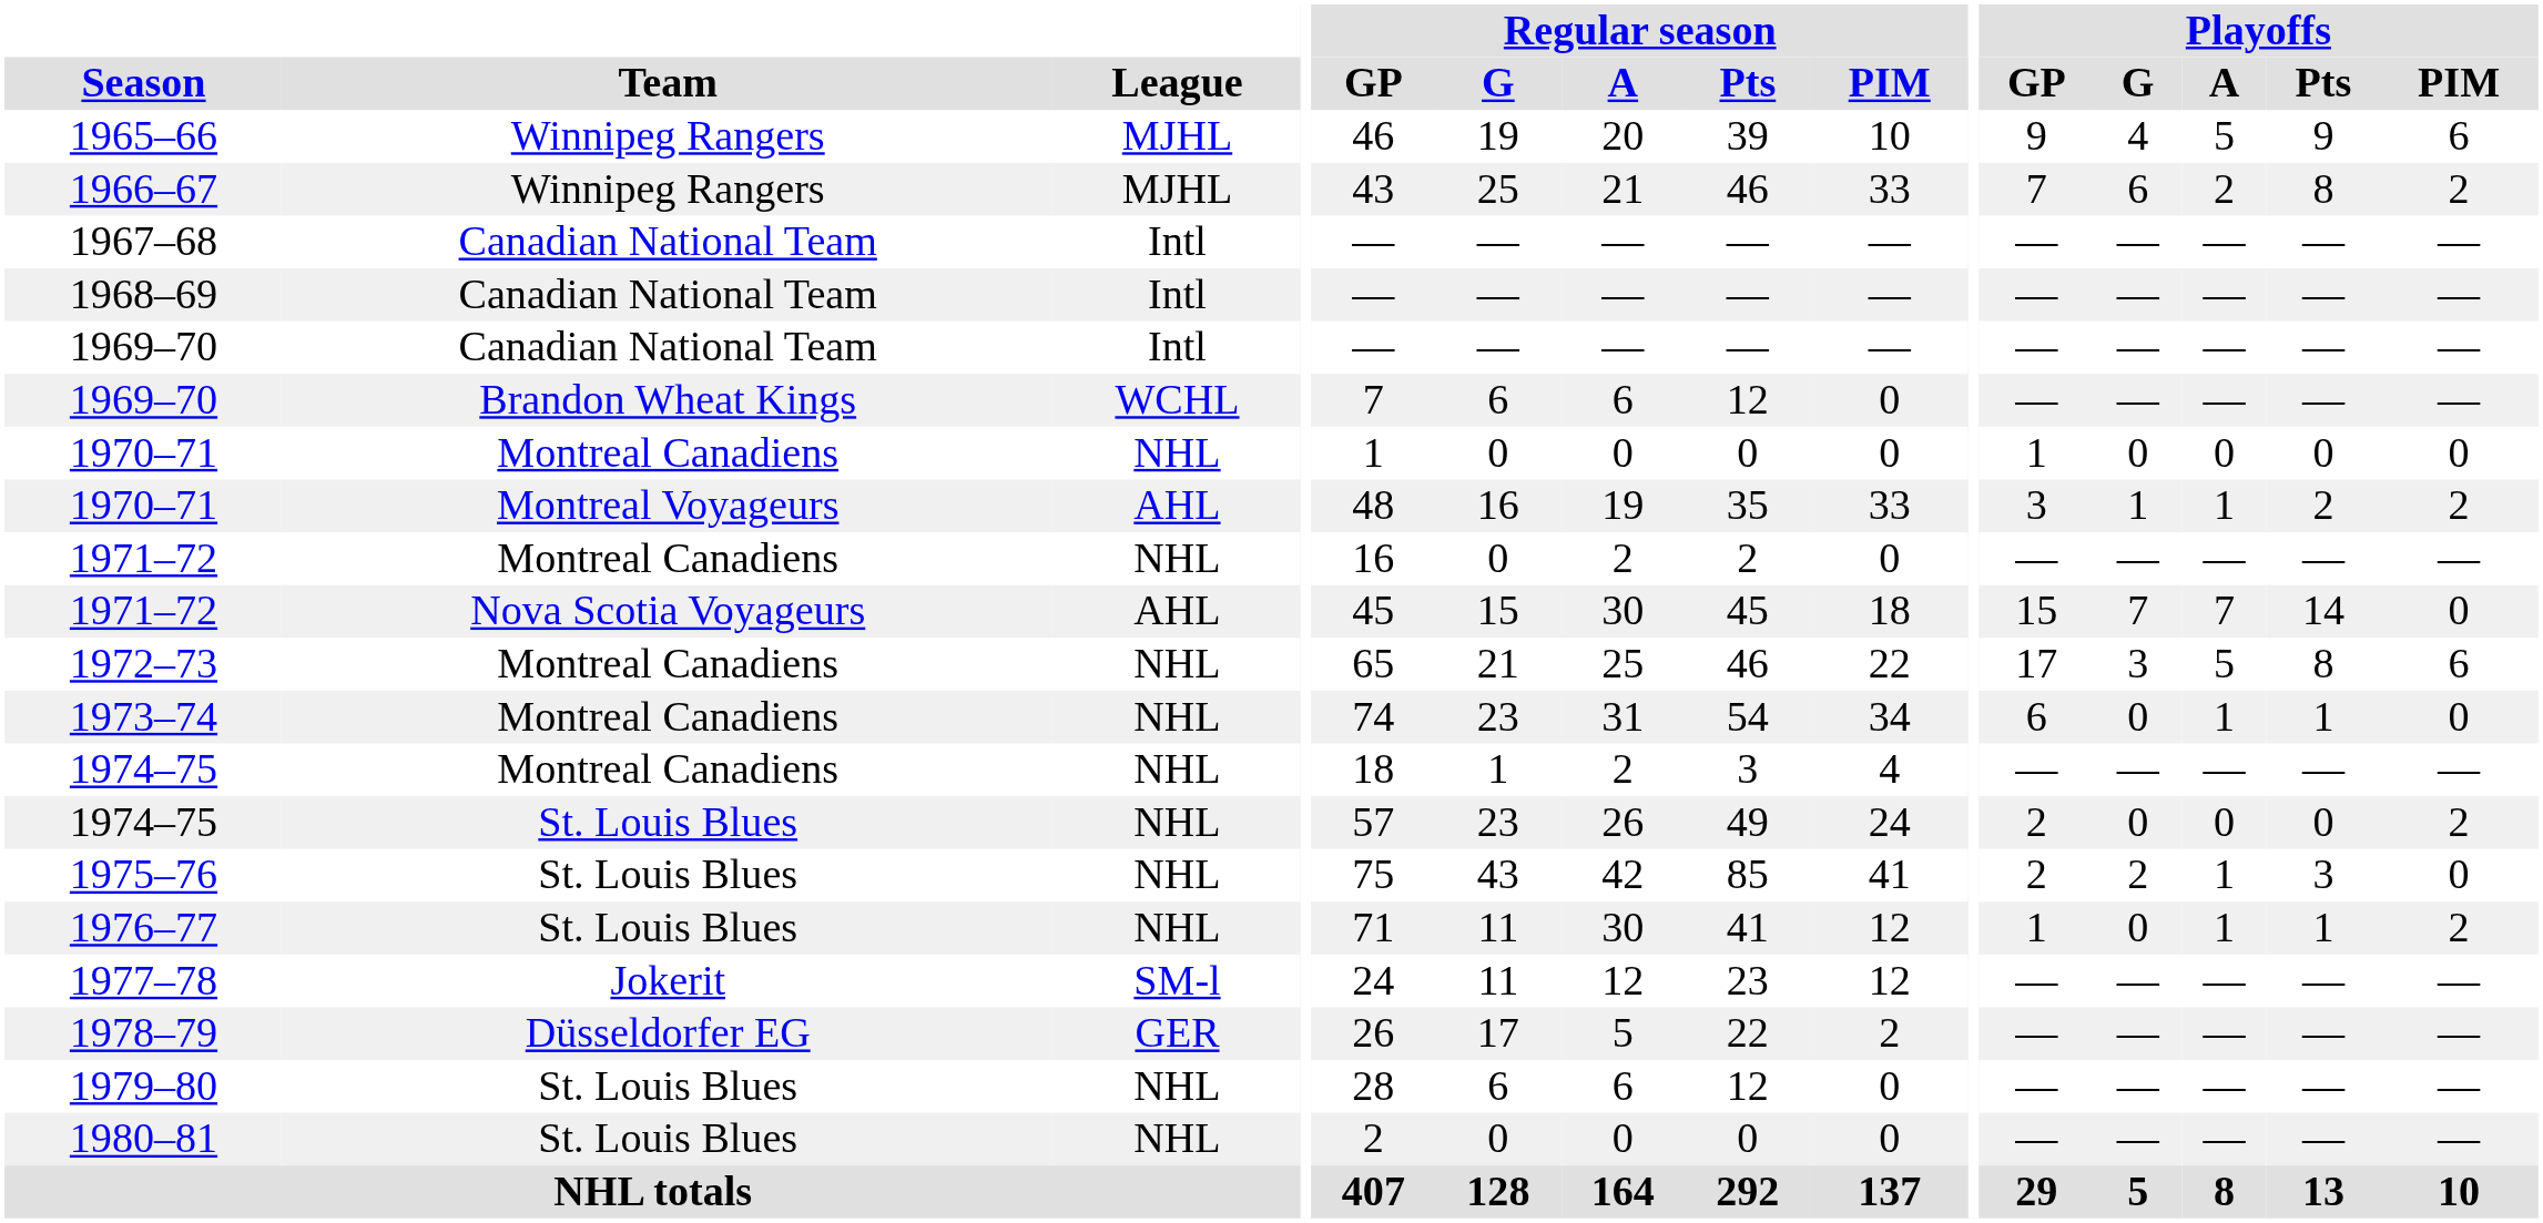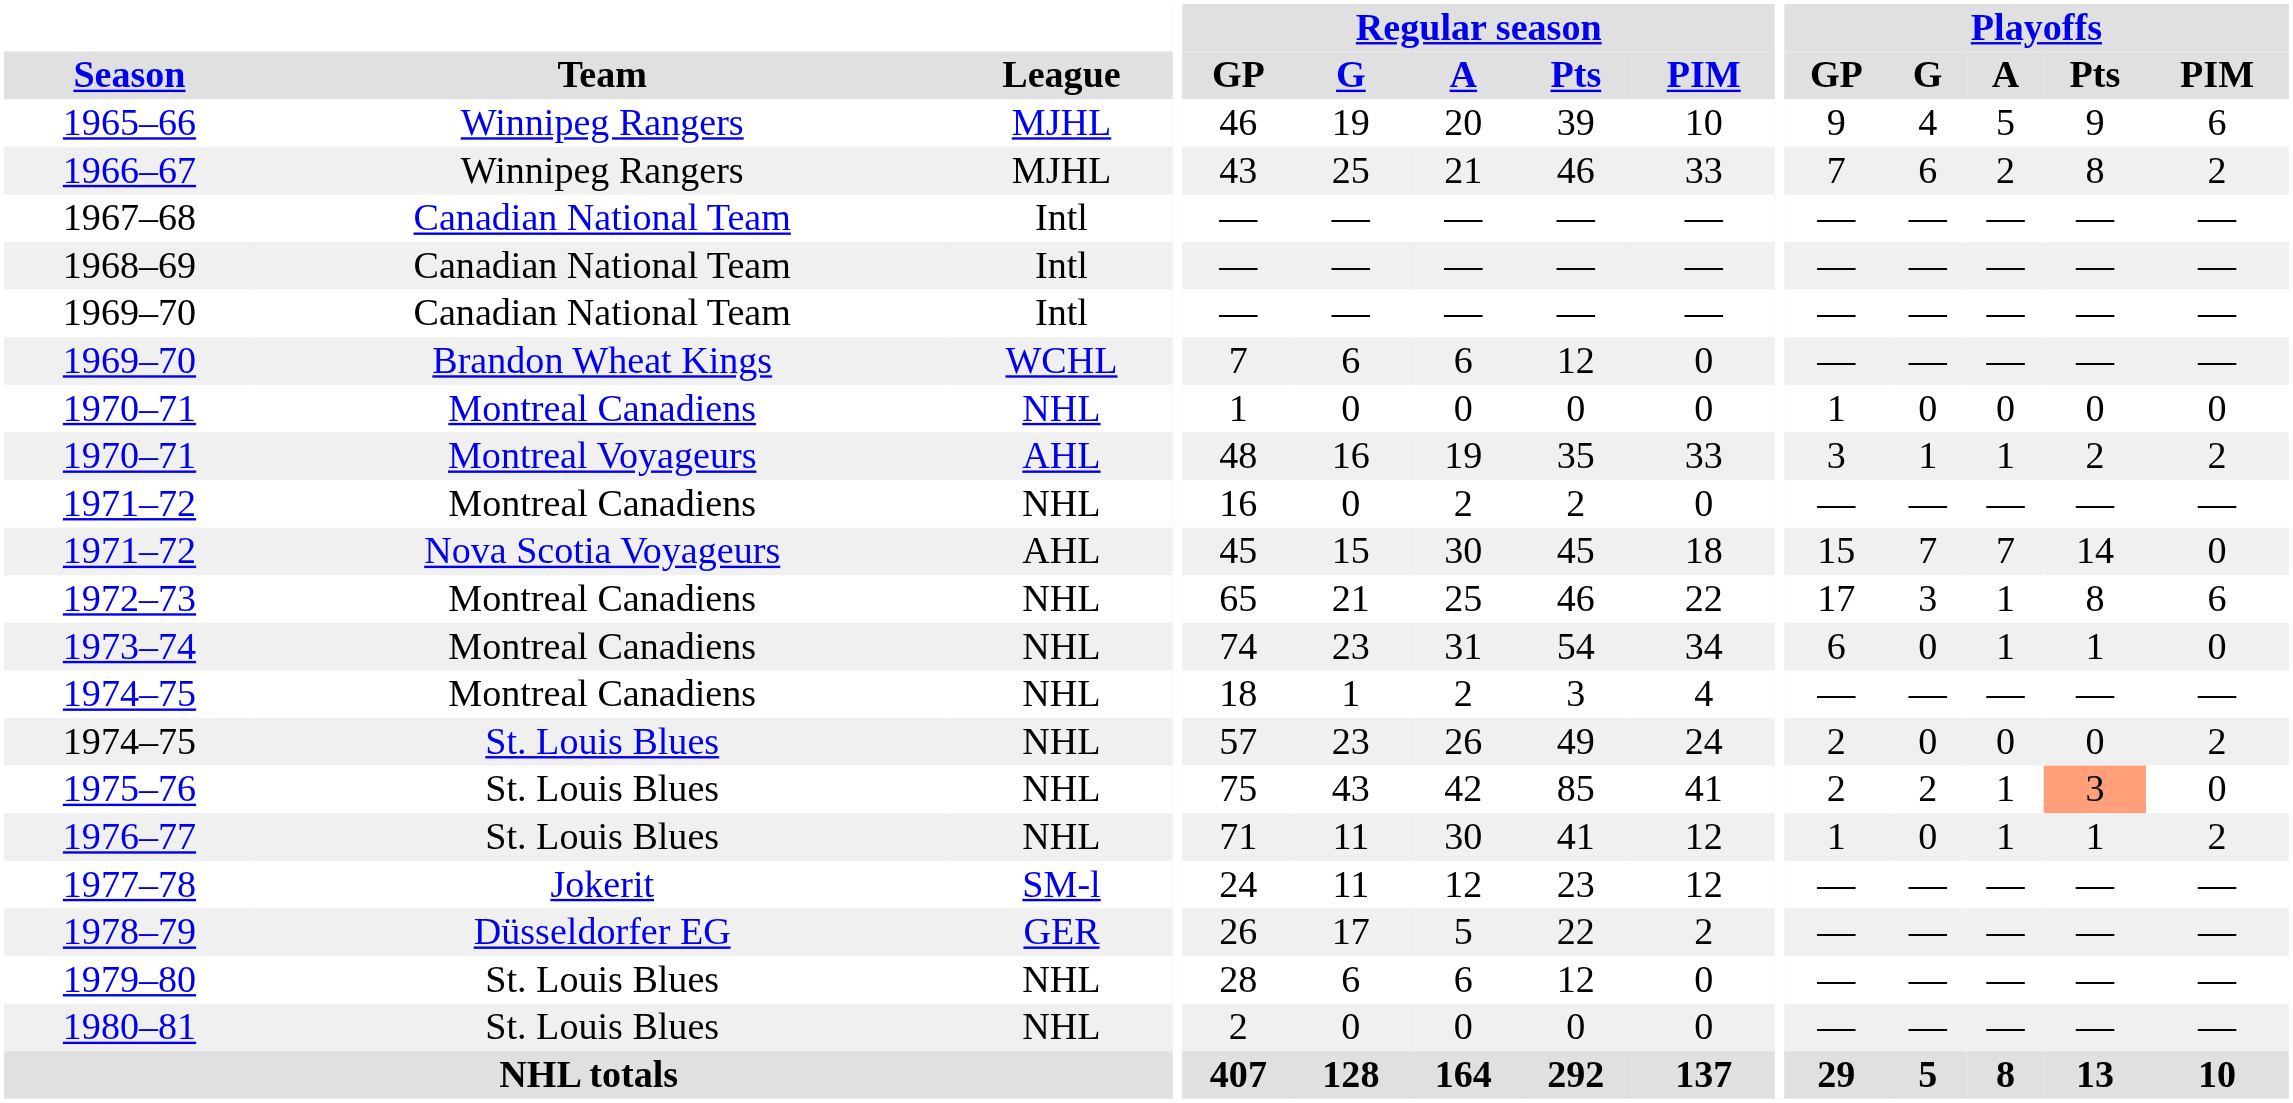1972–73 | Playoffs / A: 5 -> 1
1975–76 | Playoffs / Pts: no background -> lightsalmon background
